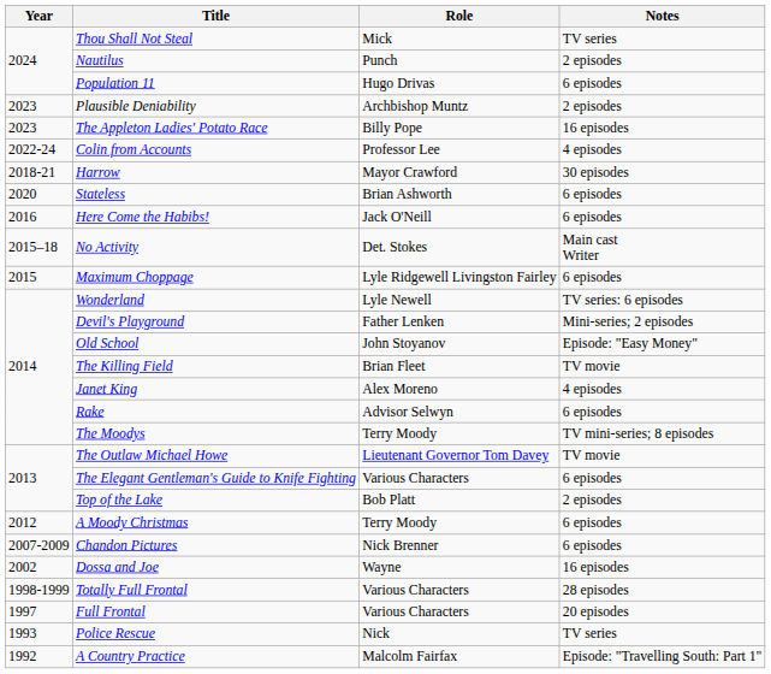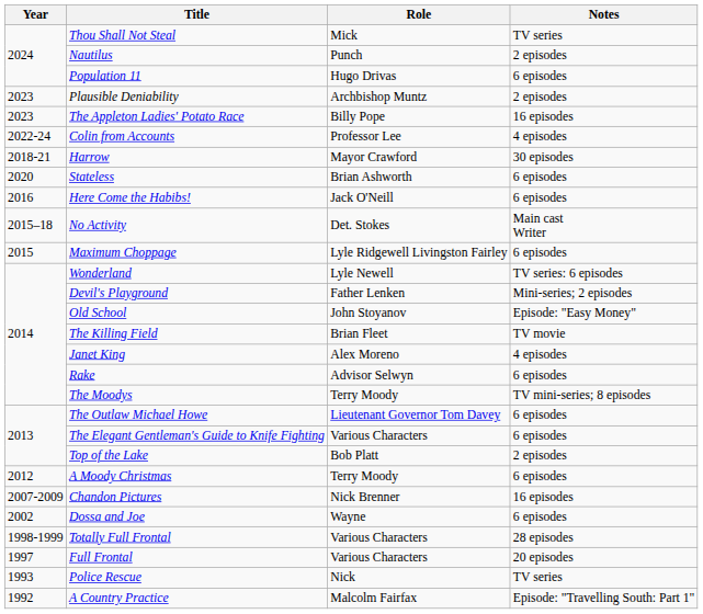The Outlaw Michael Howe | Notes: TV movie -> 6 episodes
Chandon Pictures | Notes: 6 episodes -> 16 episodes
Dossa and Joe | Notes: 16 episodes -> 6 episodes
